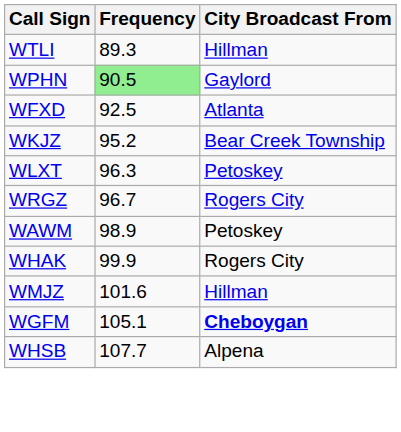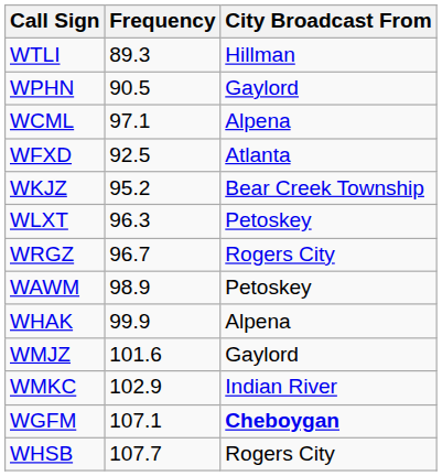WPHN | Frequency: lightgreen background -> no background
+ row: WCML | 97.1 | Alpena
WHAK | City Broadcast From: Rogers City -> Alpena
WMJZ | City Broadcast From: Hillman -> Gaylord
+ row: WMKC | 102.9 | Indian River
WGFM | Frequency: 105.1 -> 107.1
WHSB | City Broadcast From: Alpena -> Rogers City
